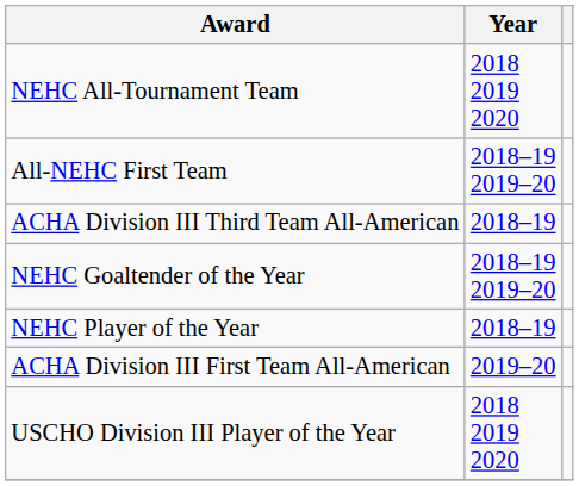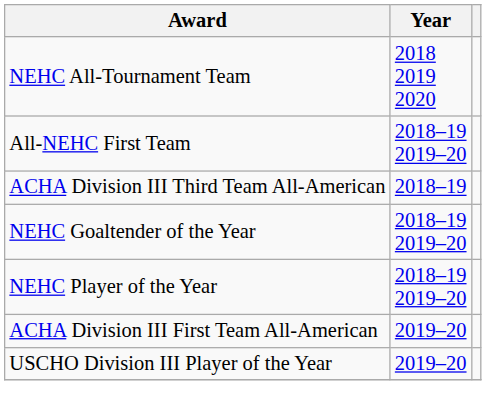NEHC Player of the Year | Year: 2018–19 -> 2018–19 2019–20
USCHO Division III Player of the Year | Year: 2018 2019 2020 -> 2019–20
